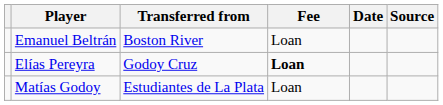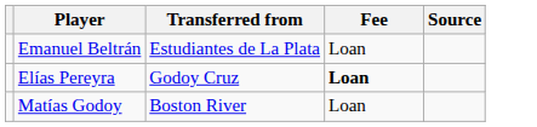- column: Date
Emanuel Beltrán | Transferred from: Boston River -> Estudiantes de La Plata
Matías Godoy | Transferred from: Estudiantes de La Plata -> Boston River
